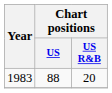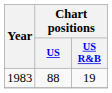1983 | Chart positions / US R&B: 20 -> 19
